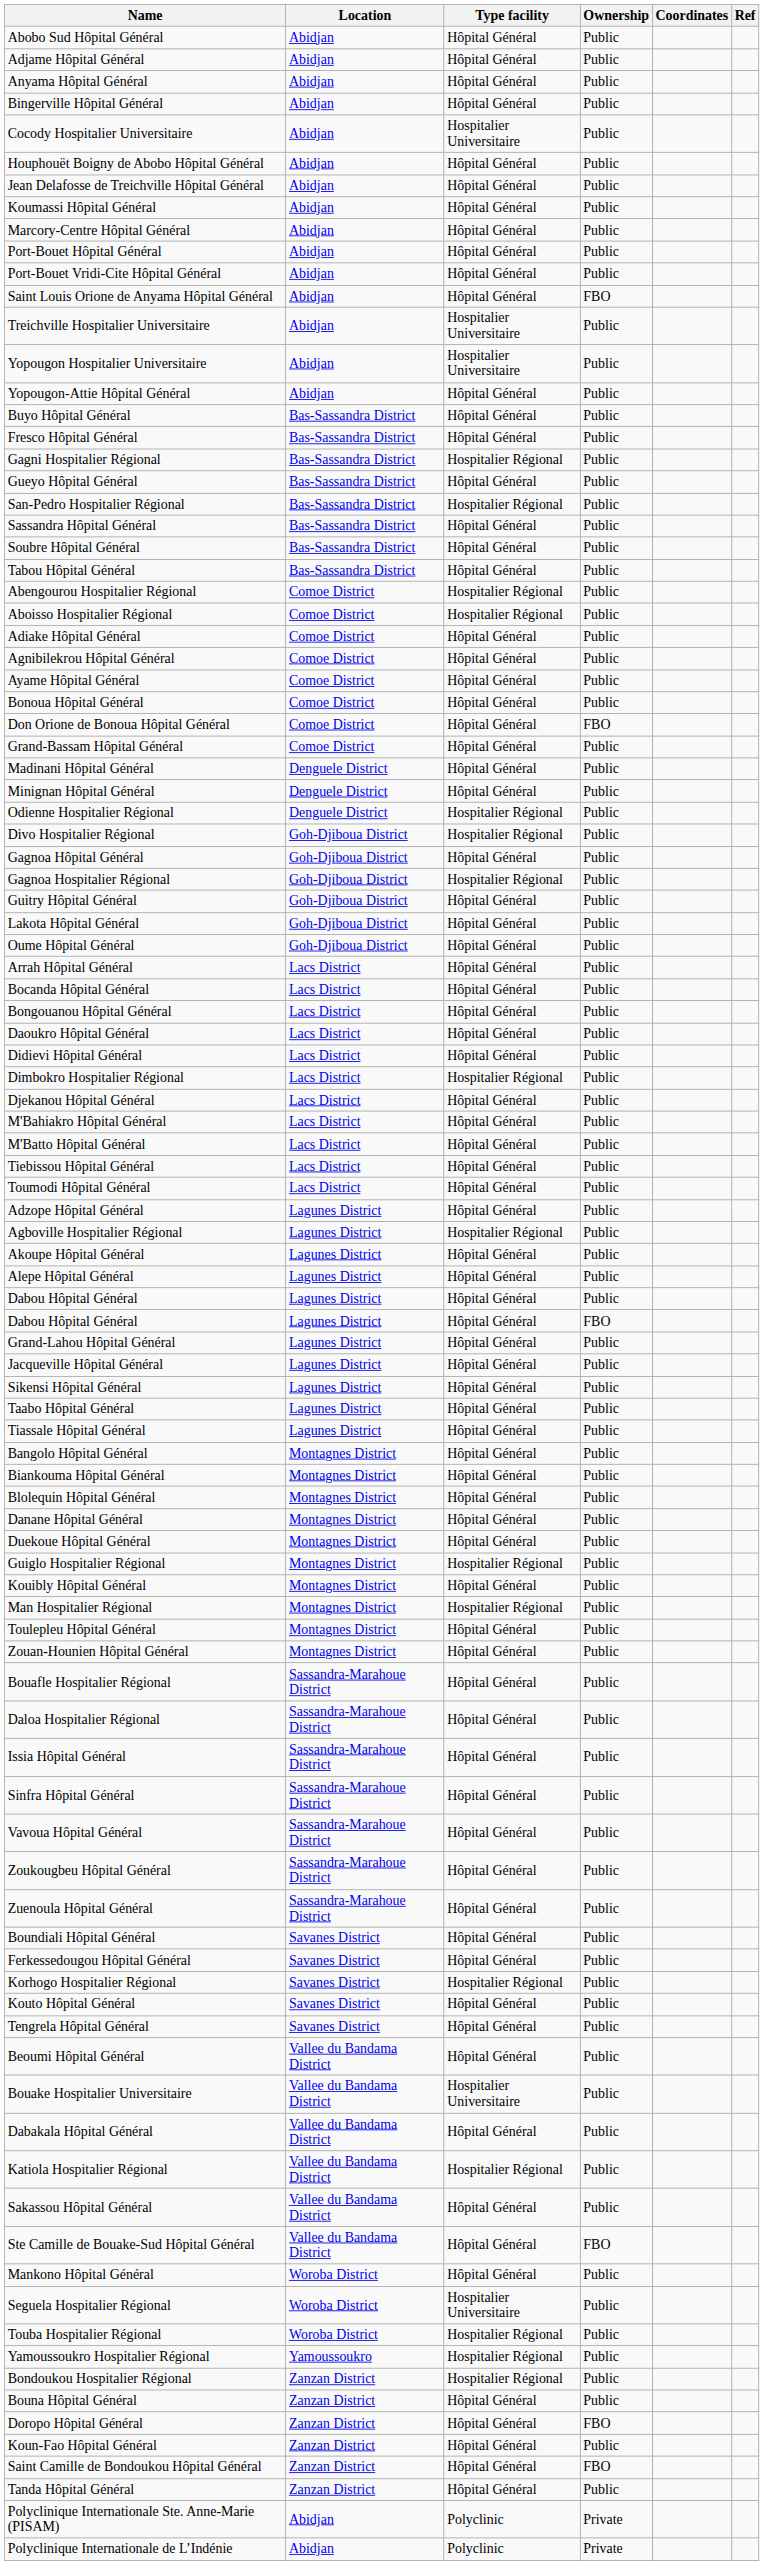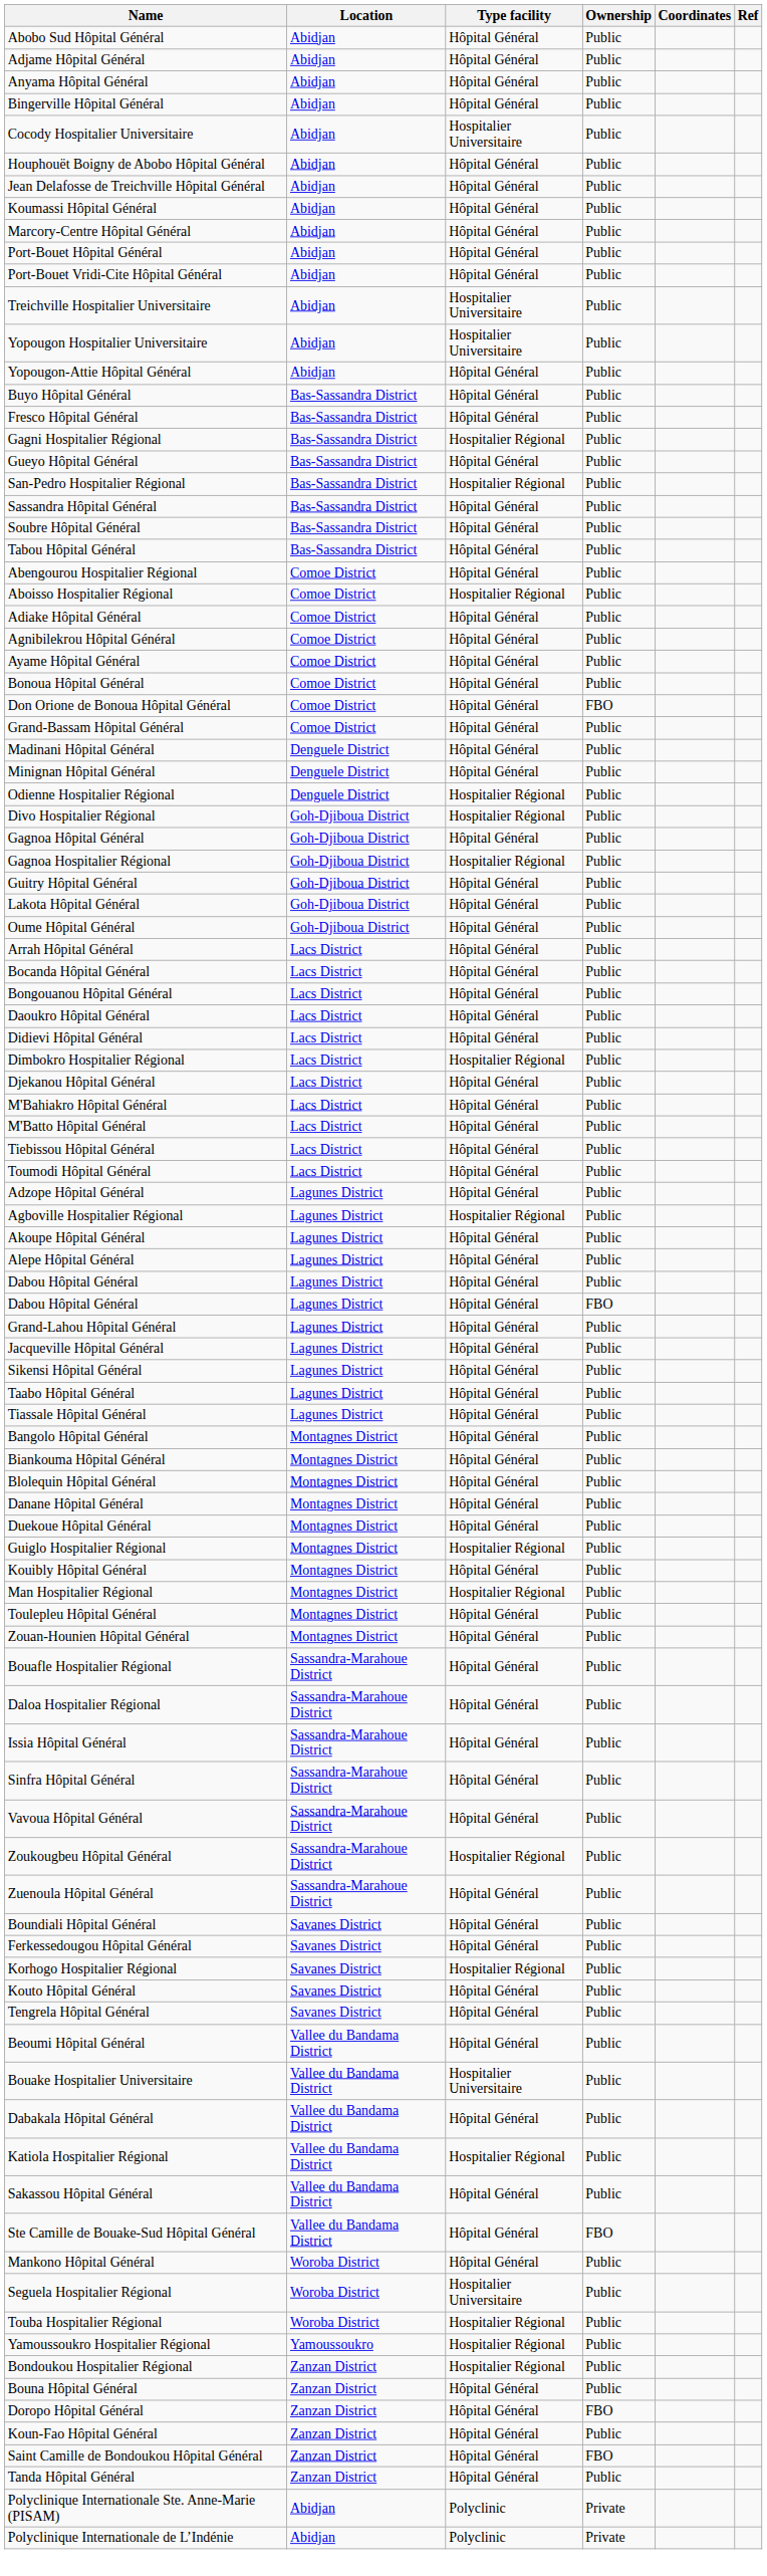- row: Saint Louis Orione de Anyama Hôpital Général | Abidjan | Hôpital Général | FBO
Abengourou Hospitalier Régional | Type facility: Hospitalier Régional -> Hôpital Général
Zoukougbeu Hôpital Général | Type facility: Hôpital Général -> Hospitalier Régional
